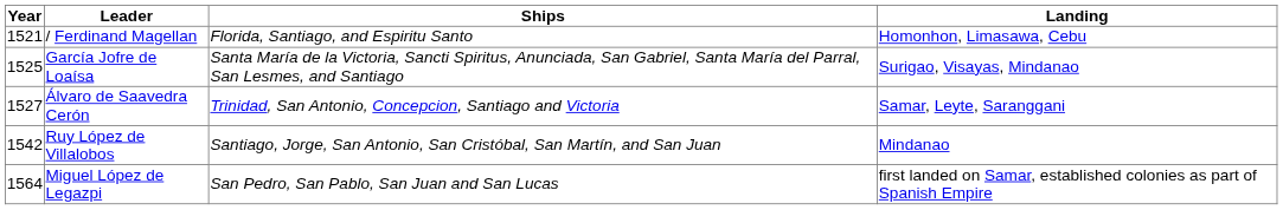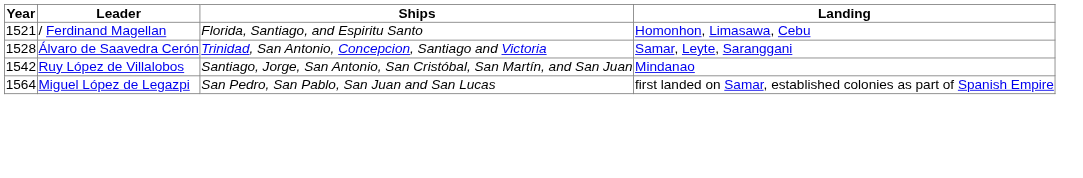- row: 1525 | García Jofre de Loaísa | Santa María de la Victoria, Sancti Spiritus, Anunciada, San Gabriel, Santa María del Parral, San Lesmes, and Santiago | Surigao, Visayas, Mindanao
Álvaro de Saavedra Cerón | Year: 1527 -> 1528
